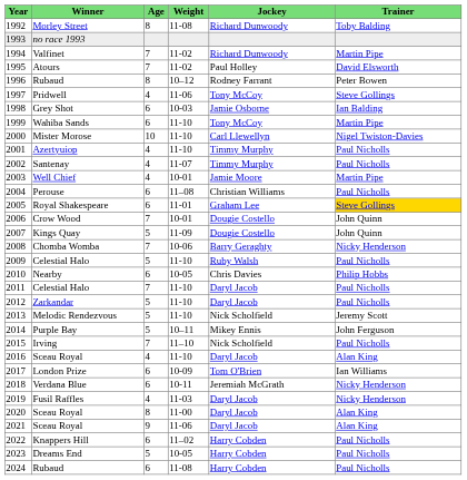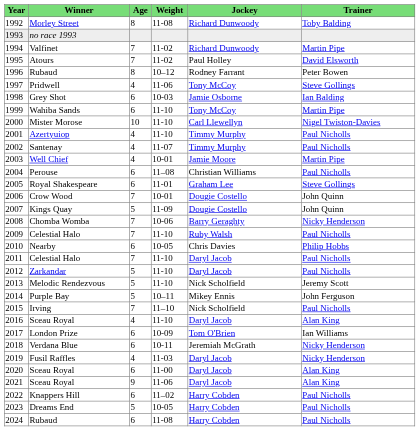2005 | Trainer: gold background -> no background
2009 | Age: 5 -> 7
2020 | Age: 8 -> 6
